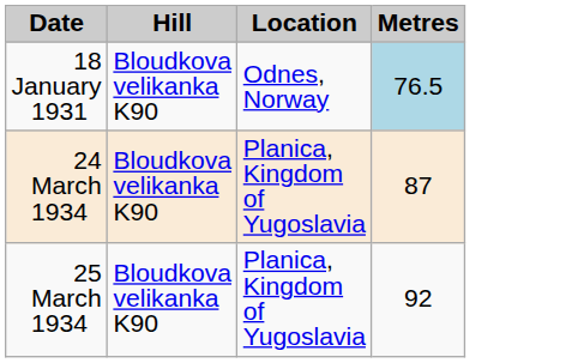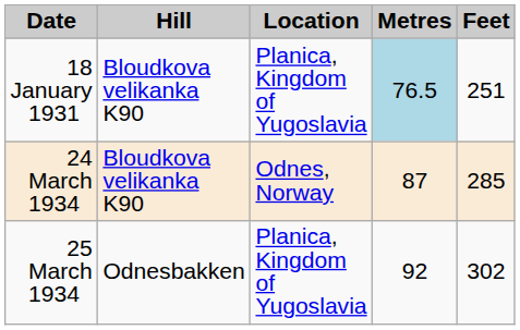+ column: Feet | 251 | 285 | 302
18 January 1931 | Location: Odnes, Norway -> Planica, Kingdom of Yugoslavia
24 March 1934 | Location: Planica, Kingdom of Yugoslavia -> Odnes, Norway
25 March 1934 | Hill: Bloudkova velikanka K90 -> Odnesbakken
